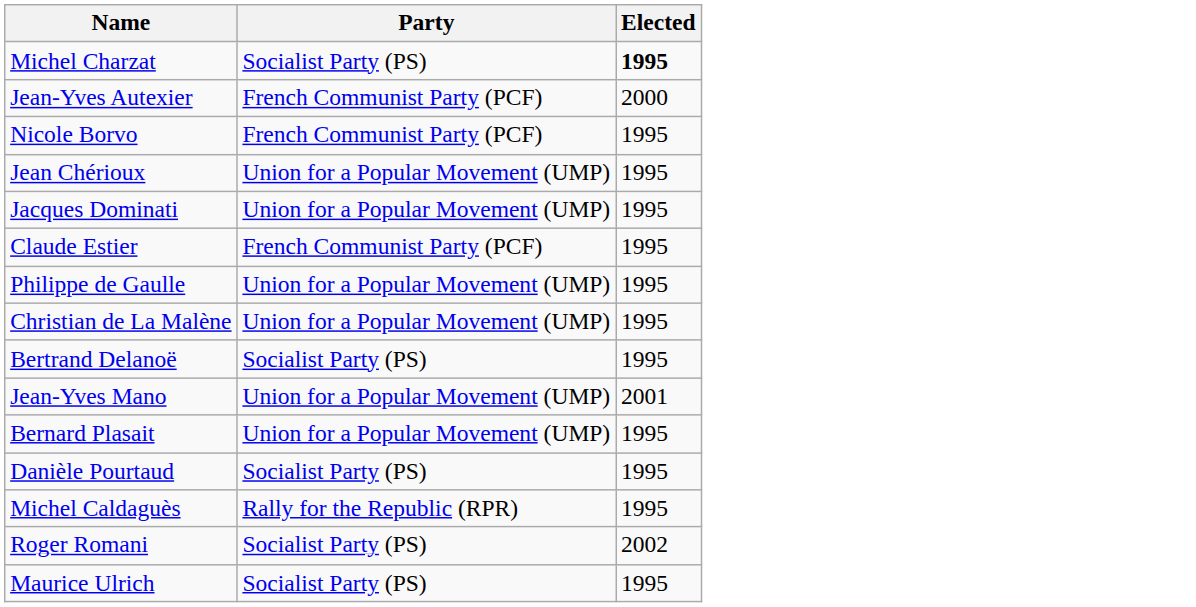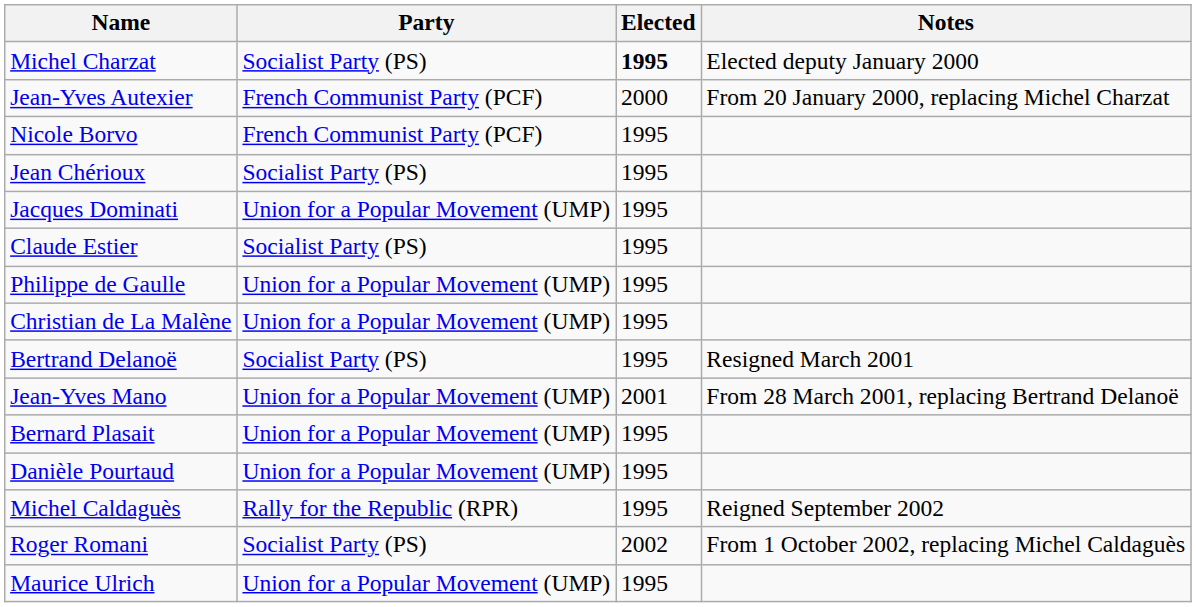+ column: Notes | Elected deputy January 2000 | From 20 January 2000, replacing Michel Charzat | Resigned March 2001 | From 28 March 2001, replacing Bertrand Delanoë | Reigned September 2002 | From 1 October 2002, replacing Michel Caldaguès
Jean Chérioux | Party: Union for a Popular Movement (UMP) -> Socialist Party (PS)
Claude Estier | Party: French Communist Party (PCF) -> Socialist Party (PS)
Danièle Pourtaud | Party: Socialist Party (PS) -> Union for a Popular Movement (UMP)
Maurice Ulrich | Party: Socialist Party (PS) -> Union for a Popular Movement (UMP)
